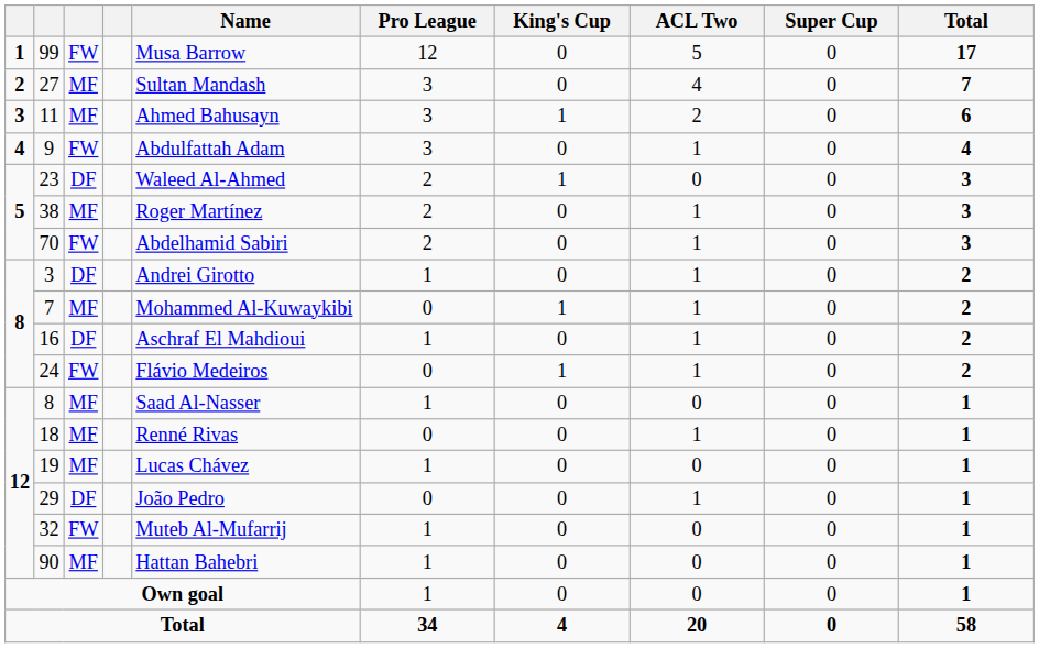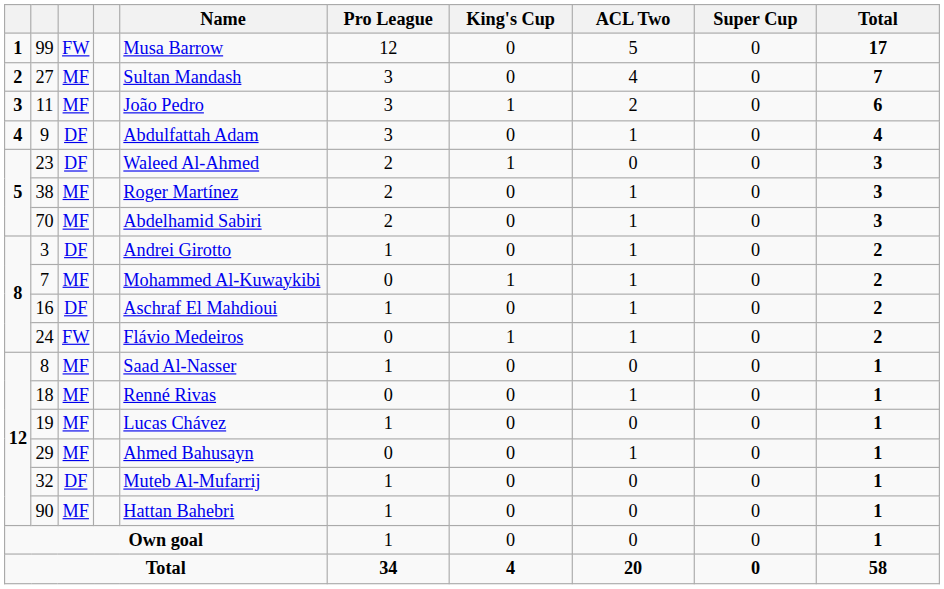11 | Name: Ahmed Bahusayn -> João Pedro
9 | column 3: FW -> DF
70 | column 3: FW -> MF
29 | column 3: DF -> MF
29 | Name: João Pedro -> Ahmed Bahusayn
32 | column 3: FW -> DF
